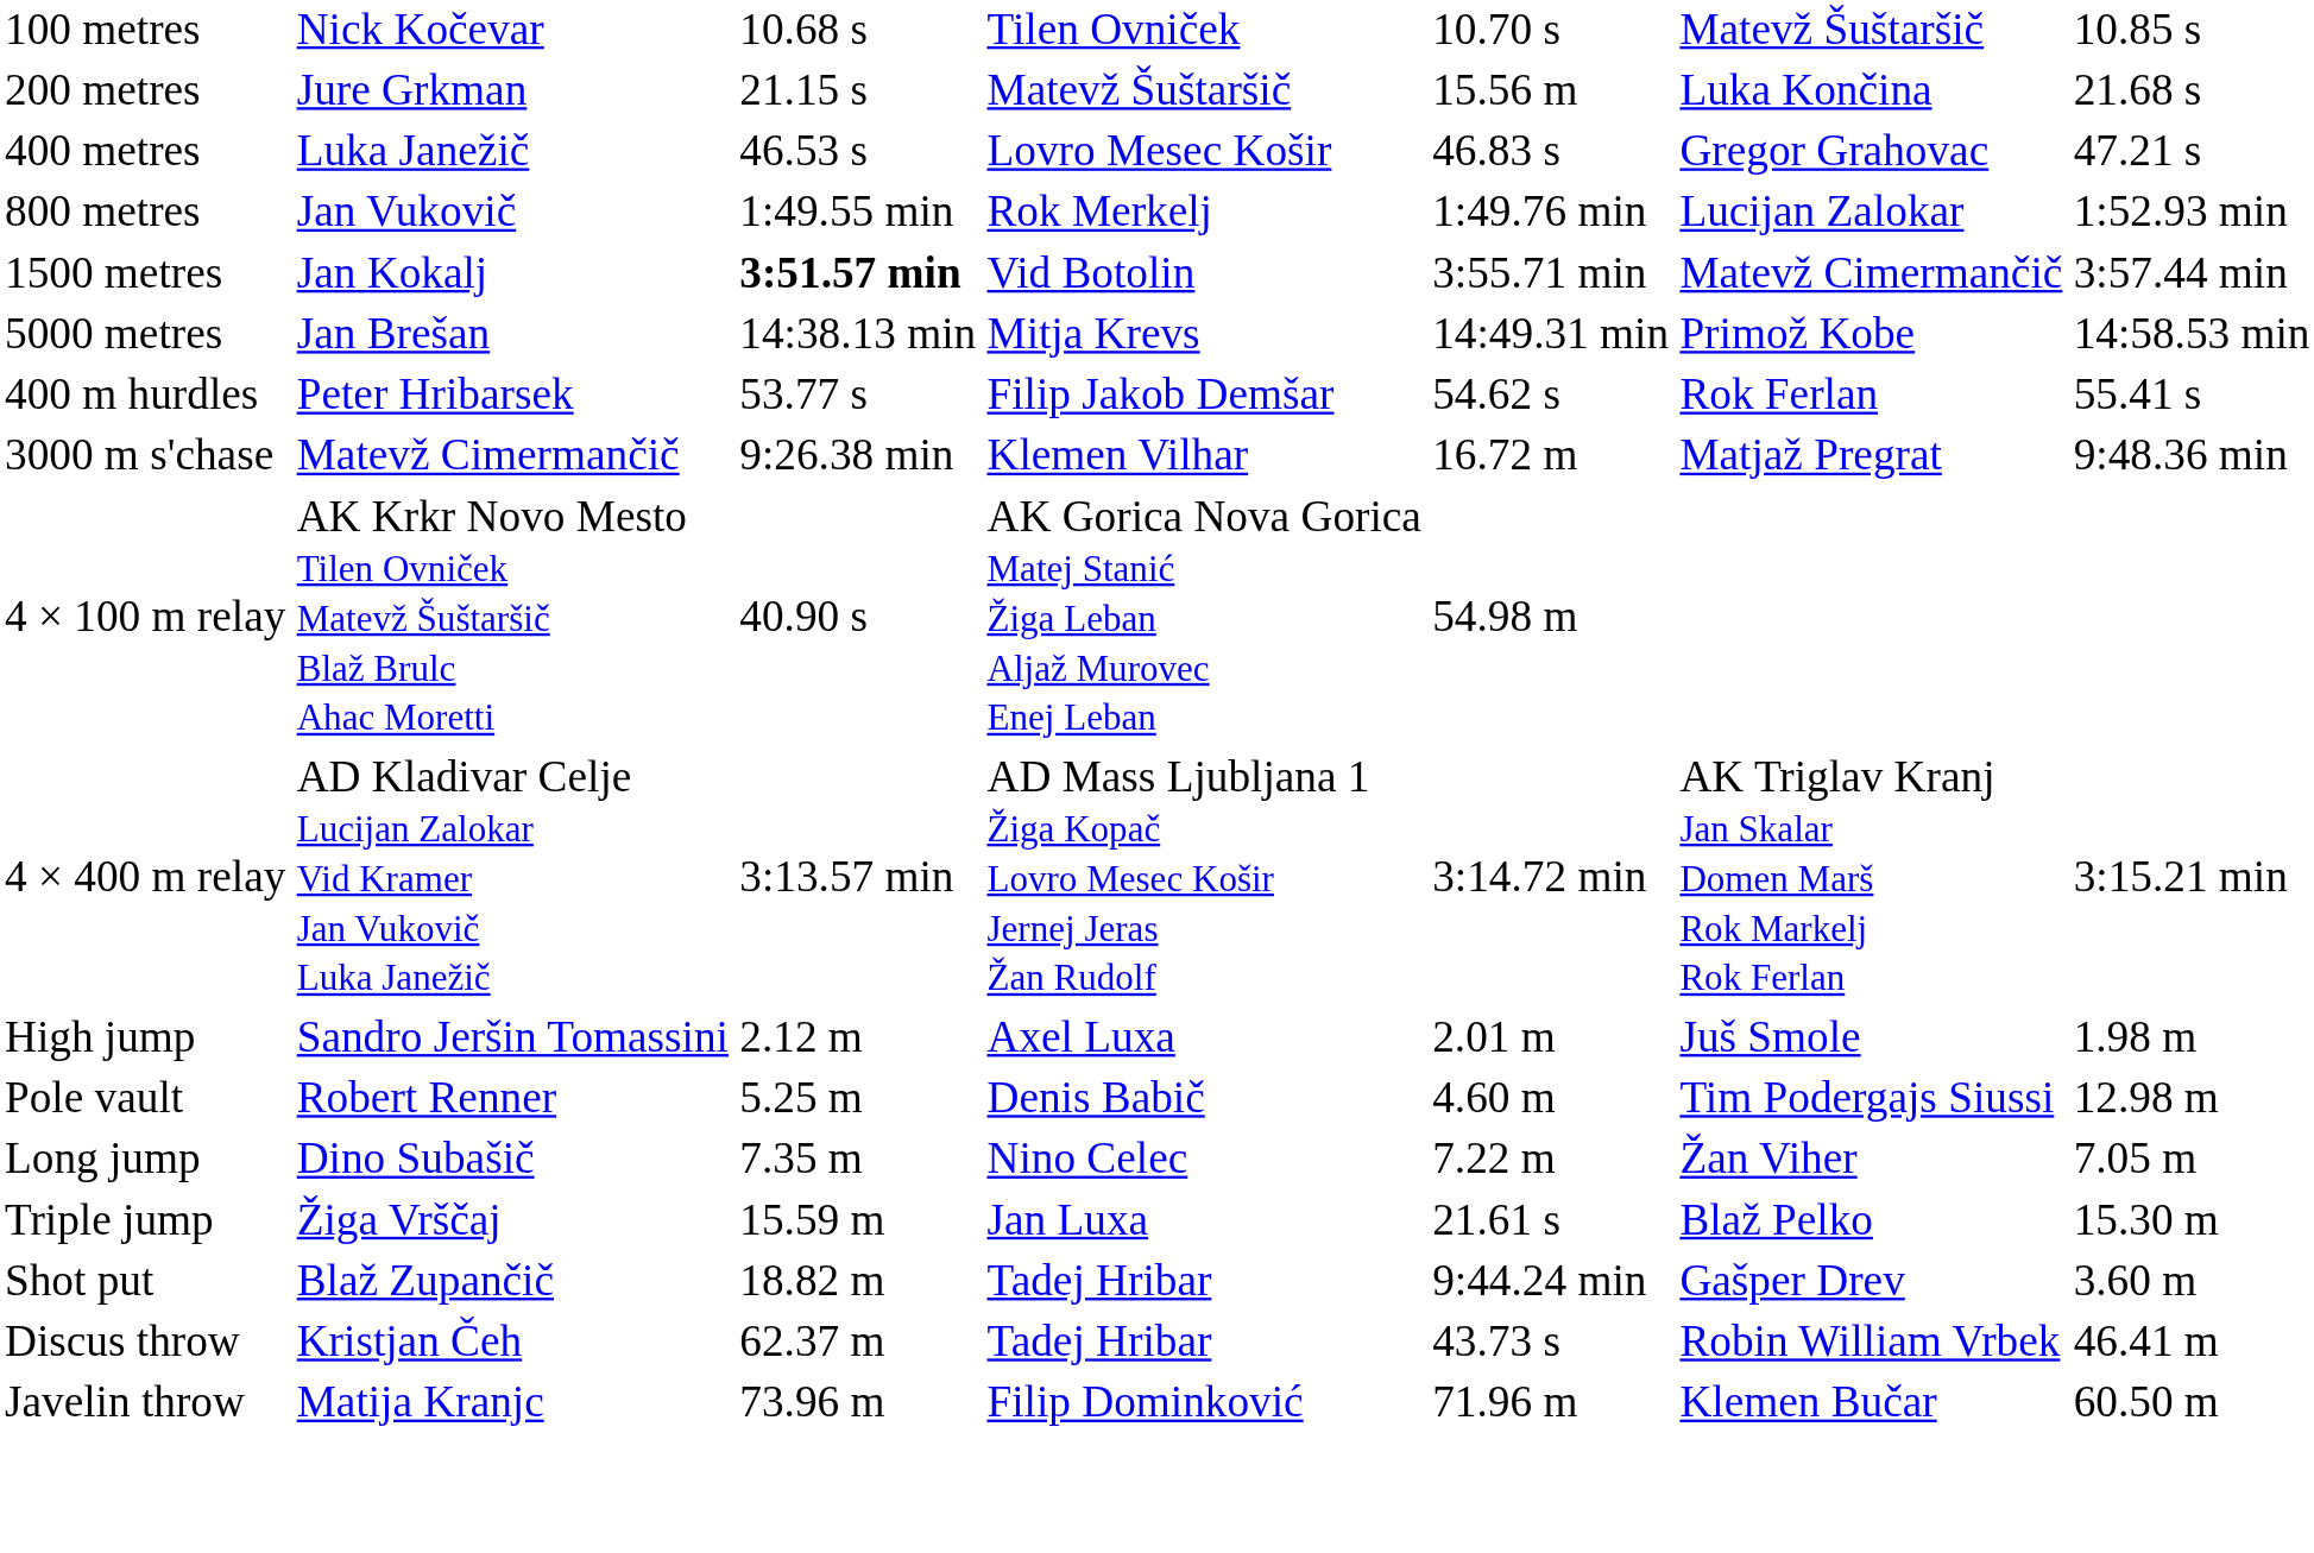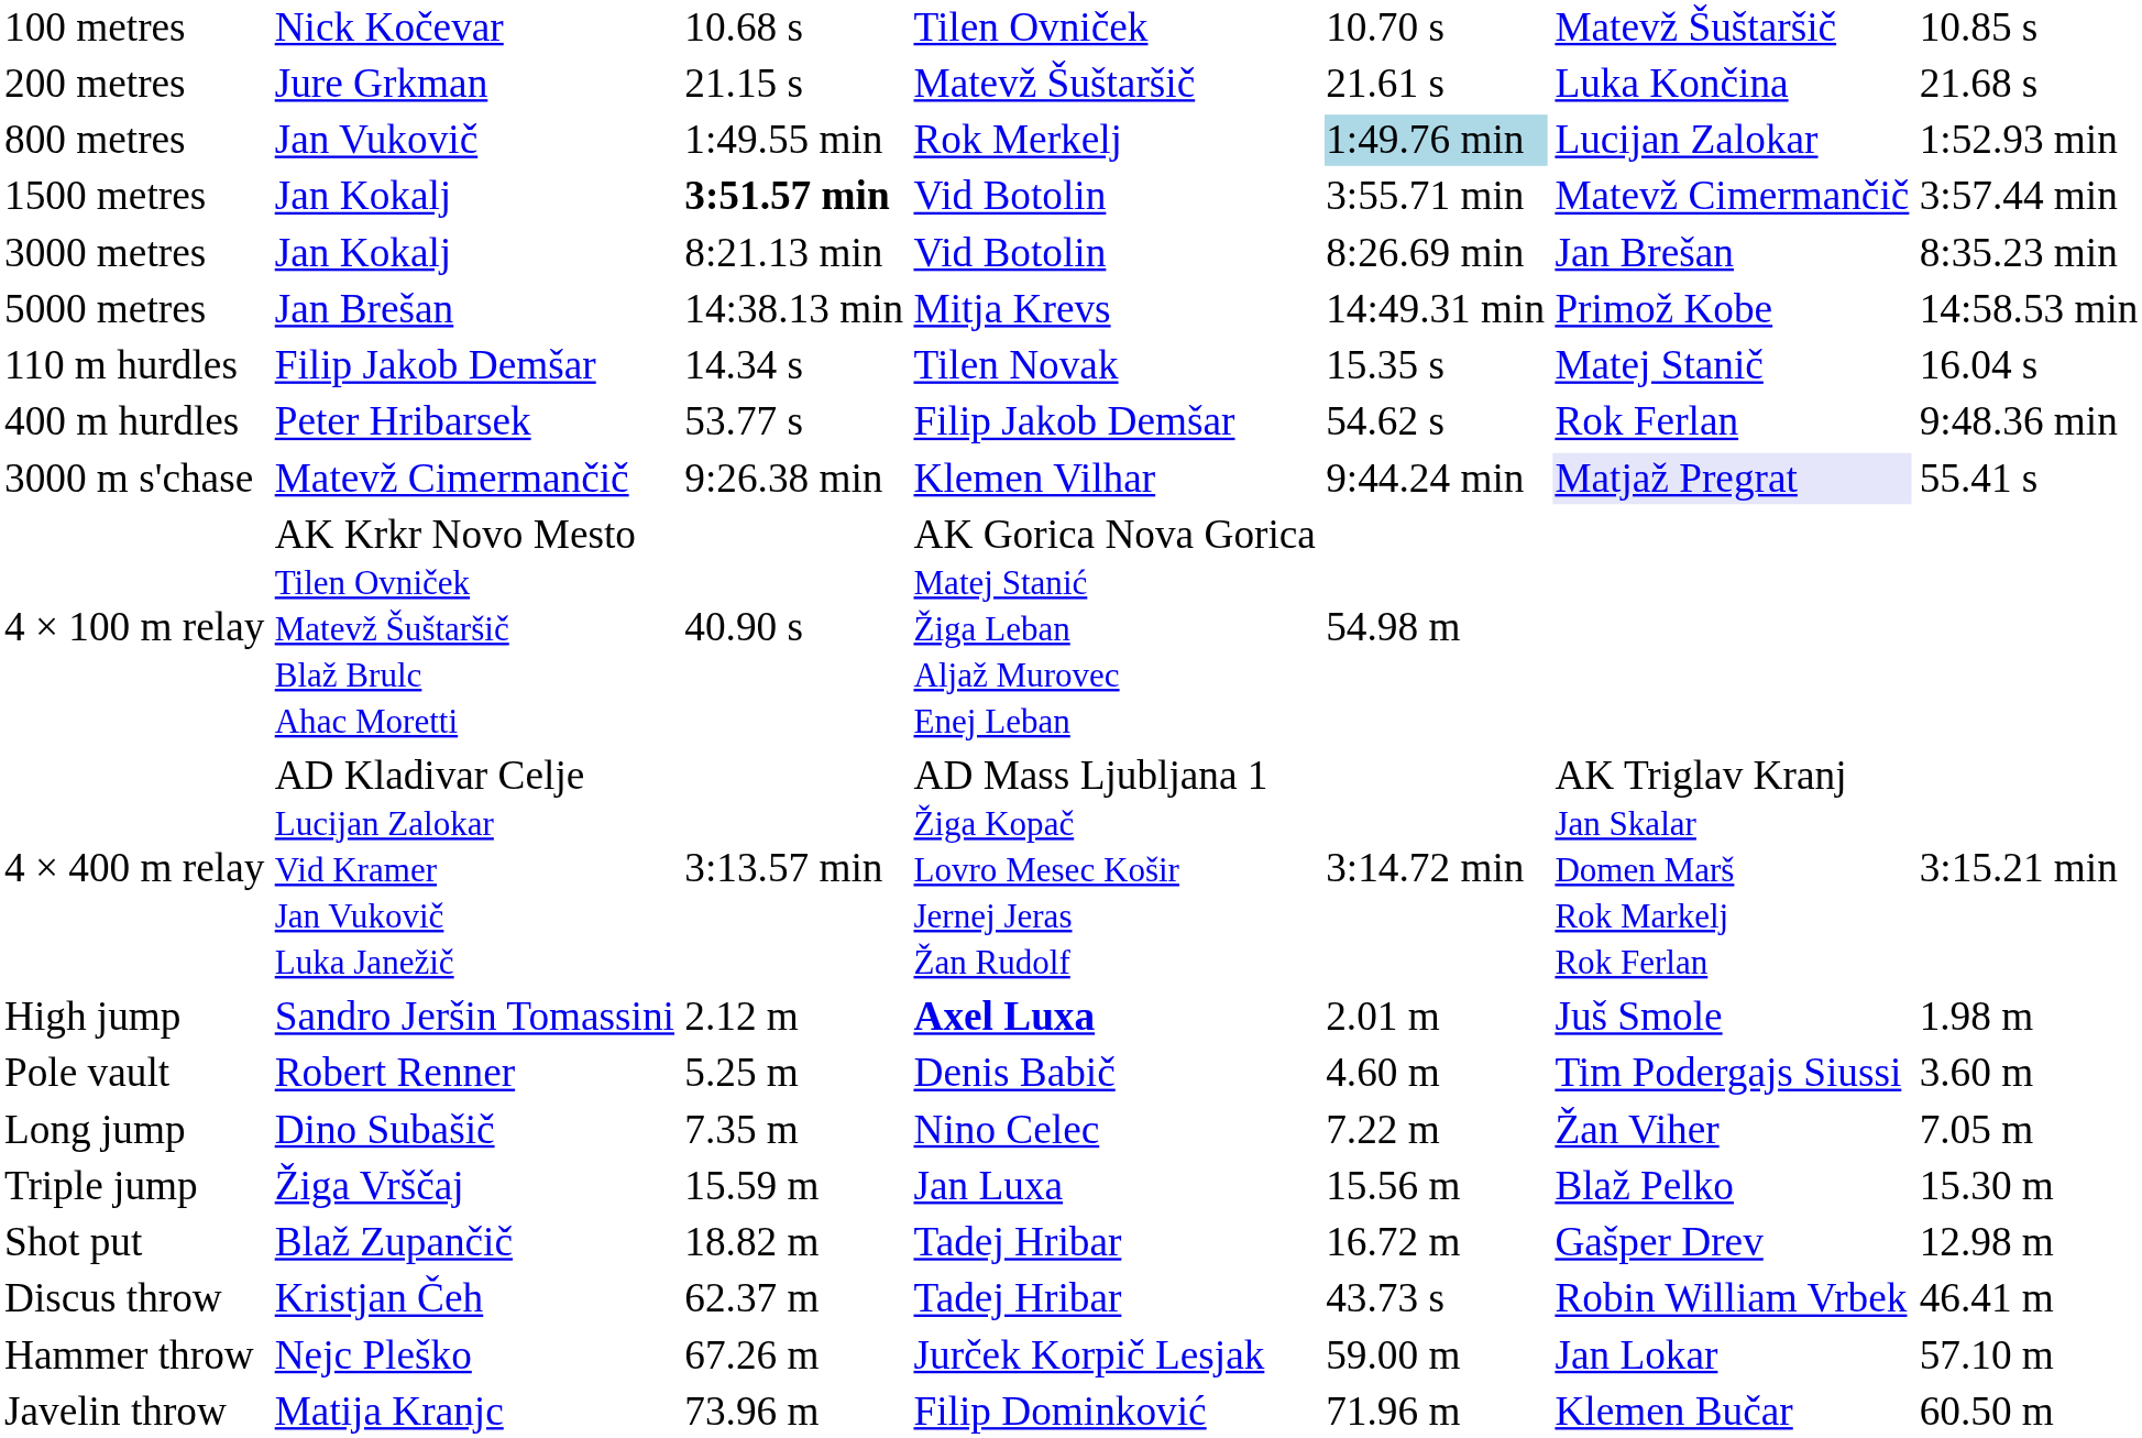200 metres | column 5: 15.56 m -> 21.61 s
- row: 400 metres | Luka Janežič | 46.53 s | Lovro Mesec Košir | 46.83 s | Gregor Grahovac | 47.21 s
800 metres | column 5: no background -> lightblue background
+ row: 3000 metres | Jan Kokalj | 8:21.13 min | Vid Botolin | 8:26.69 min | Jan Brešan | 8:35.23 min
+ row: 110 m hurdles | Filip Jakob Demšar | 14.34 s | Tilen Novak | 15.35 s | Matej Stanič | 16.04 s
400 m hurdles | column 7: 55.41 s -> 9:48.36 min
3000 m s'chase | column 5: 16.72 m -> 9:44.24 min
3000 m s'chase | column 6: no background -> lavender background
3000 m s'chase | column 7: 9:48.36 min -> 55.41 s
High jump | column 4: normal -> bold
Pole vault | column 7: 12.98 m -> 3.60 m
Triple jump | column 5: 21.61 s -> 15.56 m
Shot put | column 5: 9:44.24 min -> 16.72 m
Shot put | column 7: 3.60 m -> 12.98 m
+ row: Hammer throw | Nejc Pleško | 67.26 m | Jurček Korpič Lesjak | 59.00 m | Jan Lokar | 57.10 m
